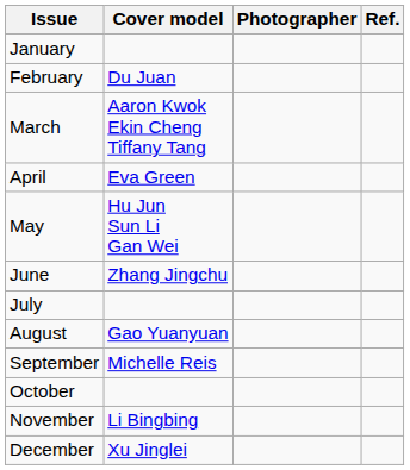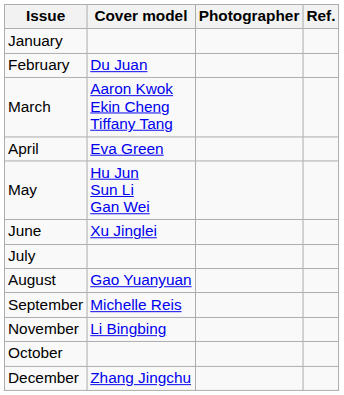June | Cover model: Zhang Jingchu -> Xu Jinglei
rows swapped: October <-> November
December | Cover model: Xu Jinglei -> Zhang Jingchu
